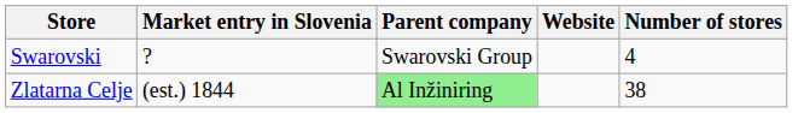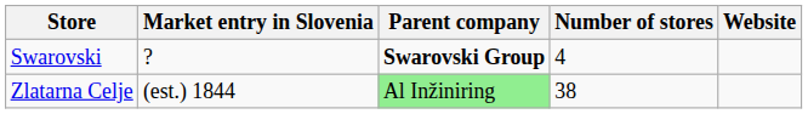columns swapped: Number of stores <-> Website
Swarovski | Parent company: normal -> bold
